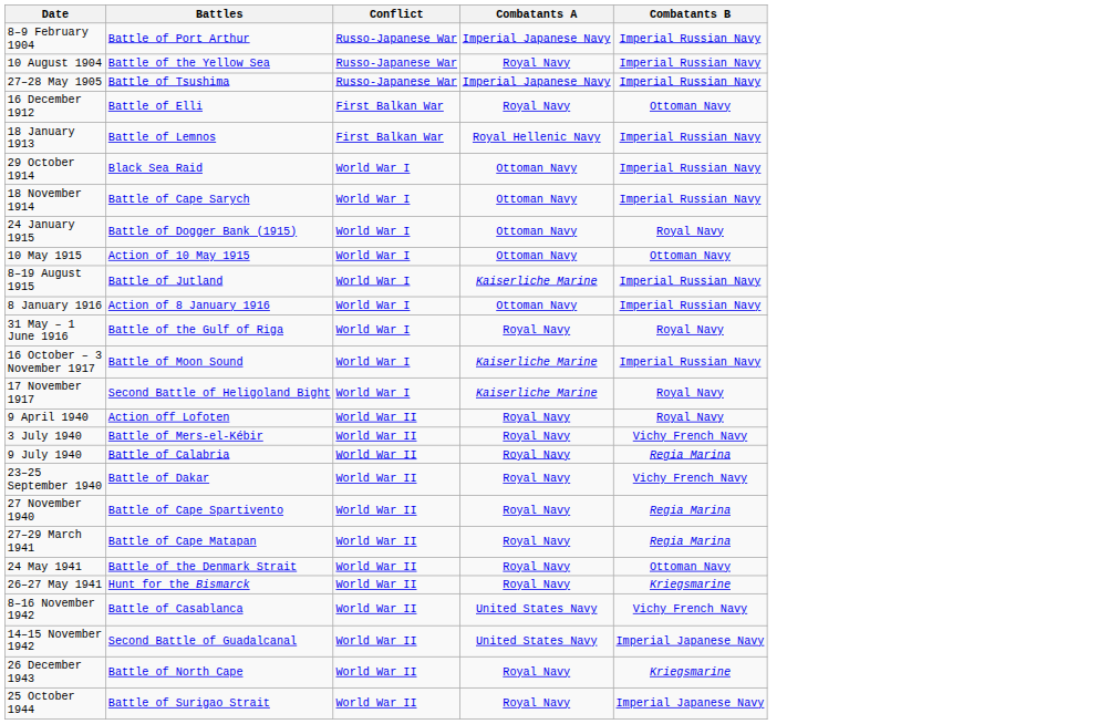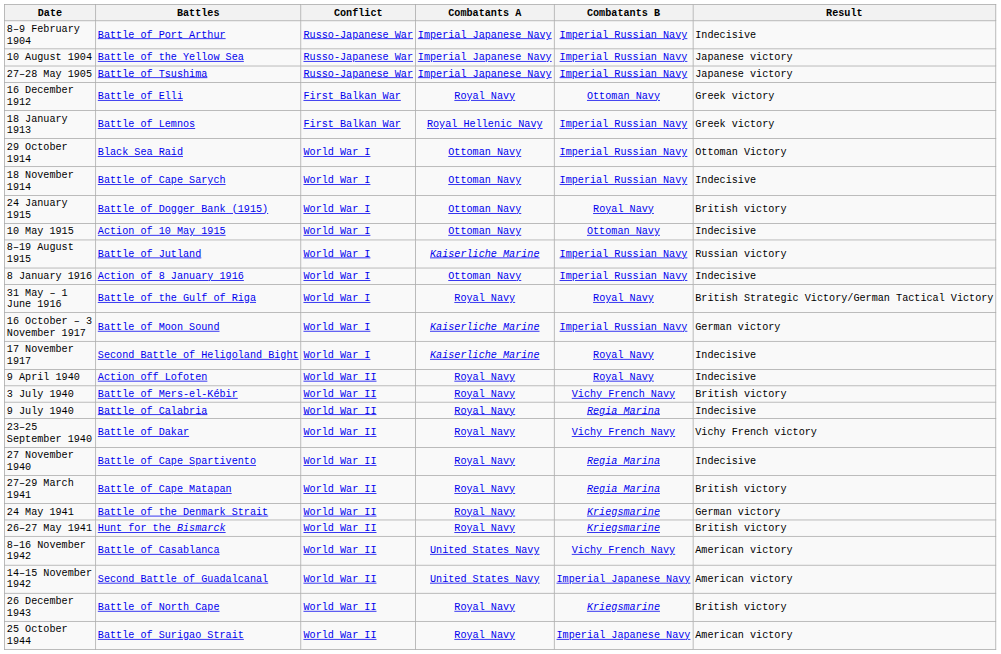+ column: Result | Indecisive | Japanese victory | Japanese victory | Greek victory | Greek victory | Ottoman Victory | Indecisive | British victory | Indecisive | Russian victory | Indecisive | British Strategic Victory/German Tactical Victory | German victory | Indecisive | Indecisive | British victory | Indecisive | Vichy French victory | Indecisive | British victory | German victory | British victory | American victory | American victory | British victory | American victory
10 August 1904 | Combatants A: Royal Navy -> Imperial Japanese Navy
24 May 1941 | Combatants B: Ottoman Navy -> Kriegsmarine
